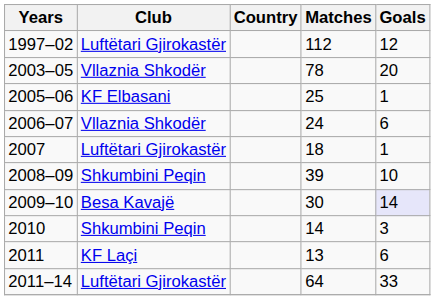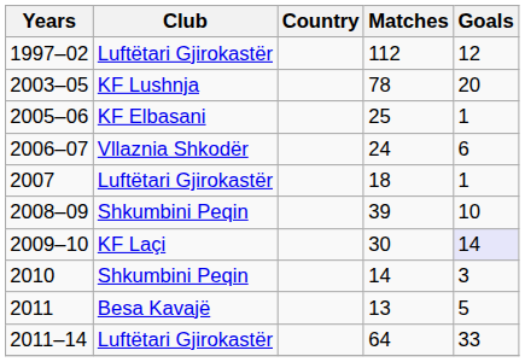2003–05 | Club: Vllaznia Shkodër -> KF Lushnja
2009–10 | Club: Besa Kavajë -> KF Laçi
2011 | Club: KF Laçi -> Besa Kavajë
2011 | Goals: 6 -> 5
